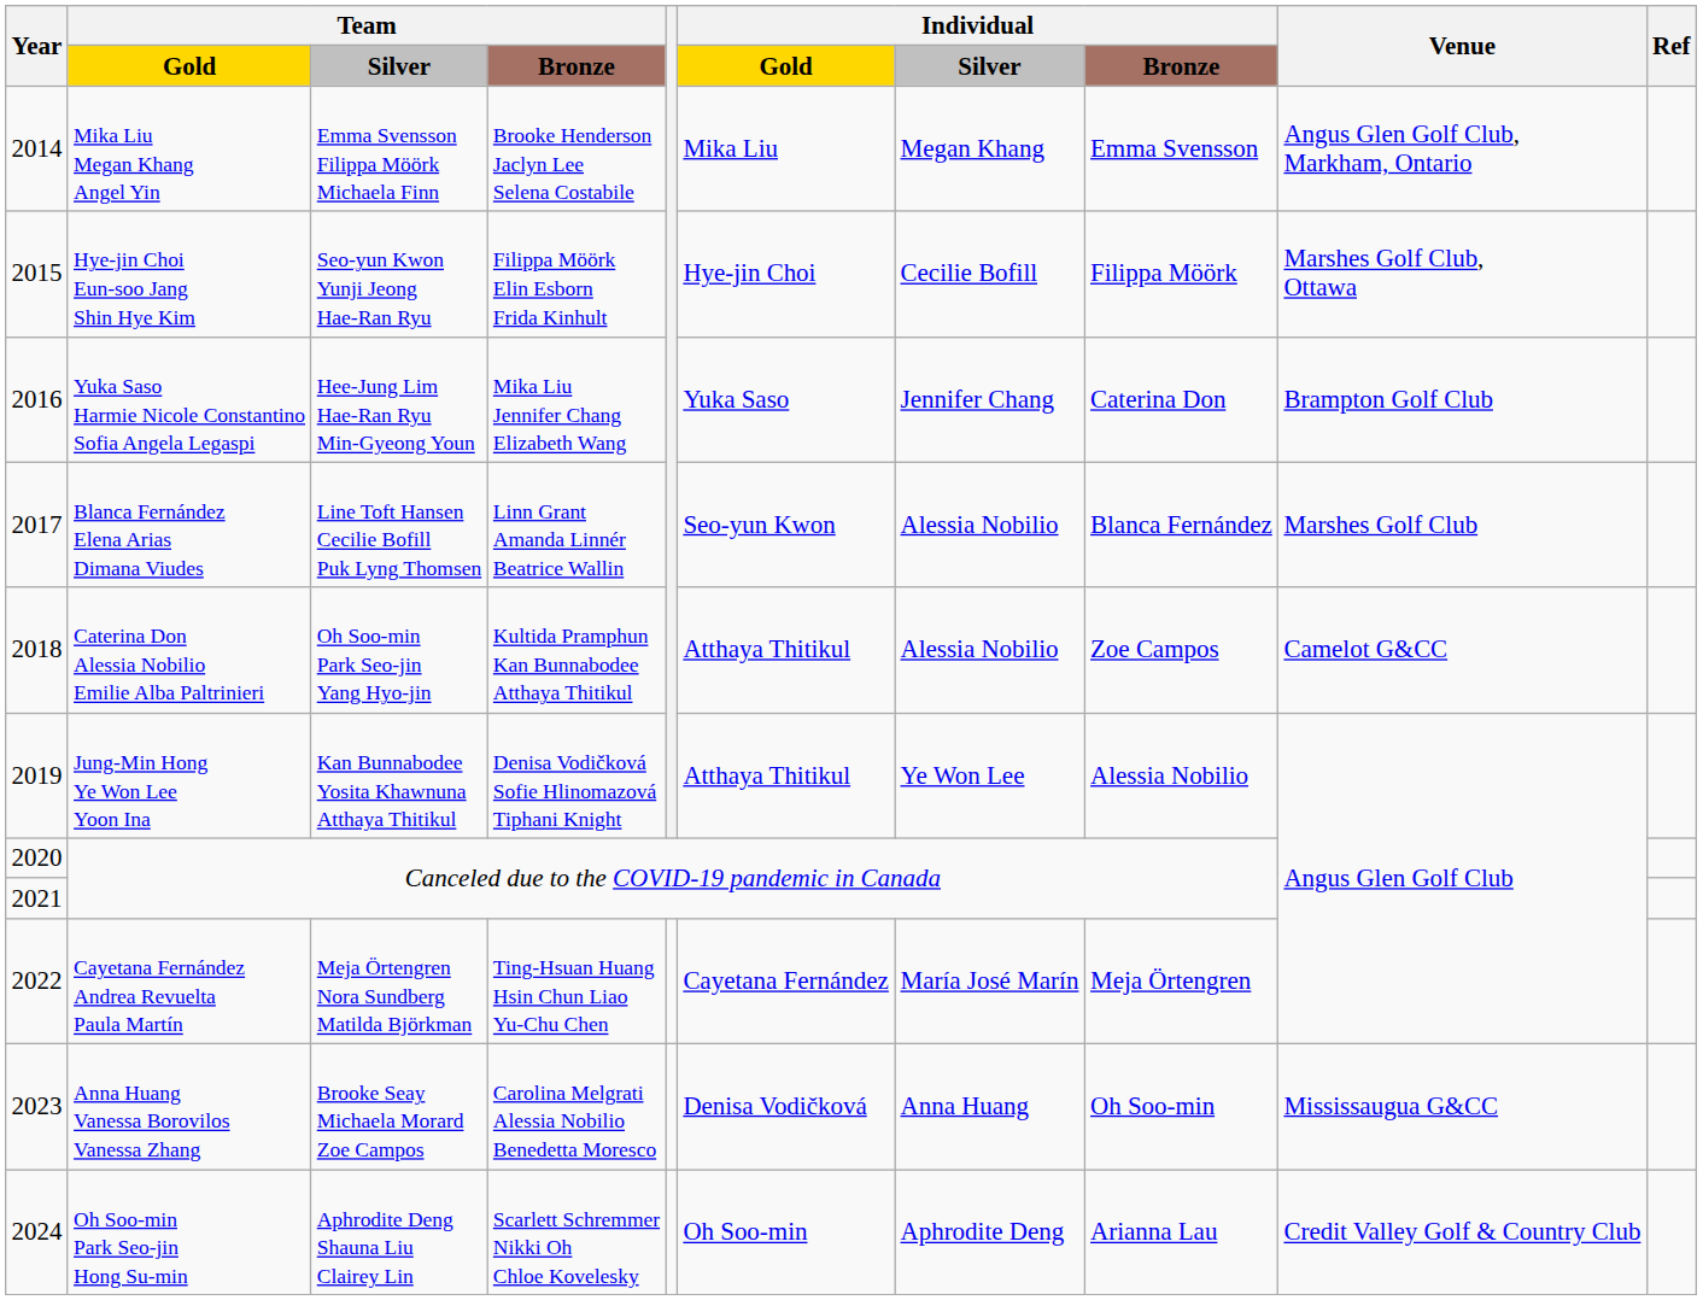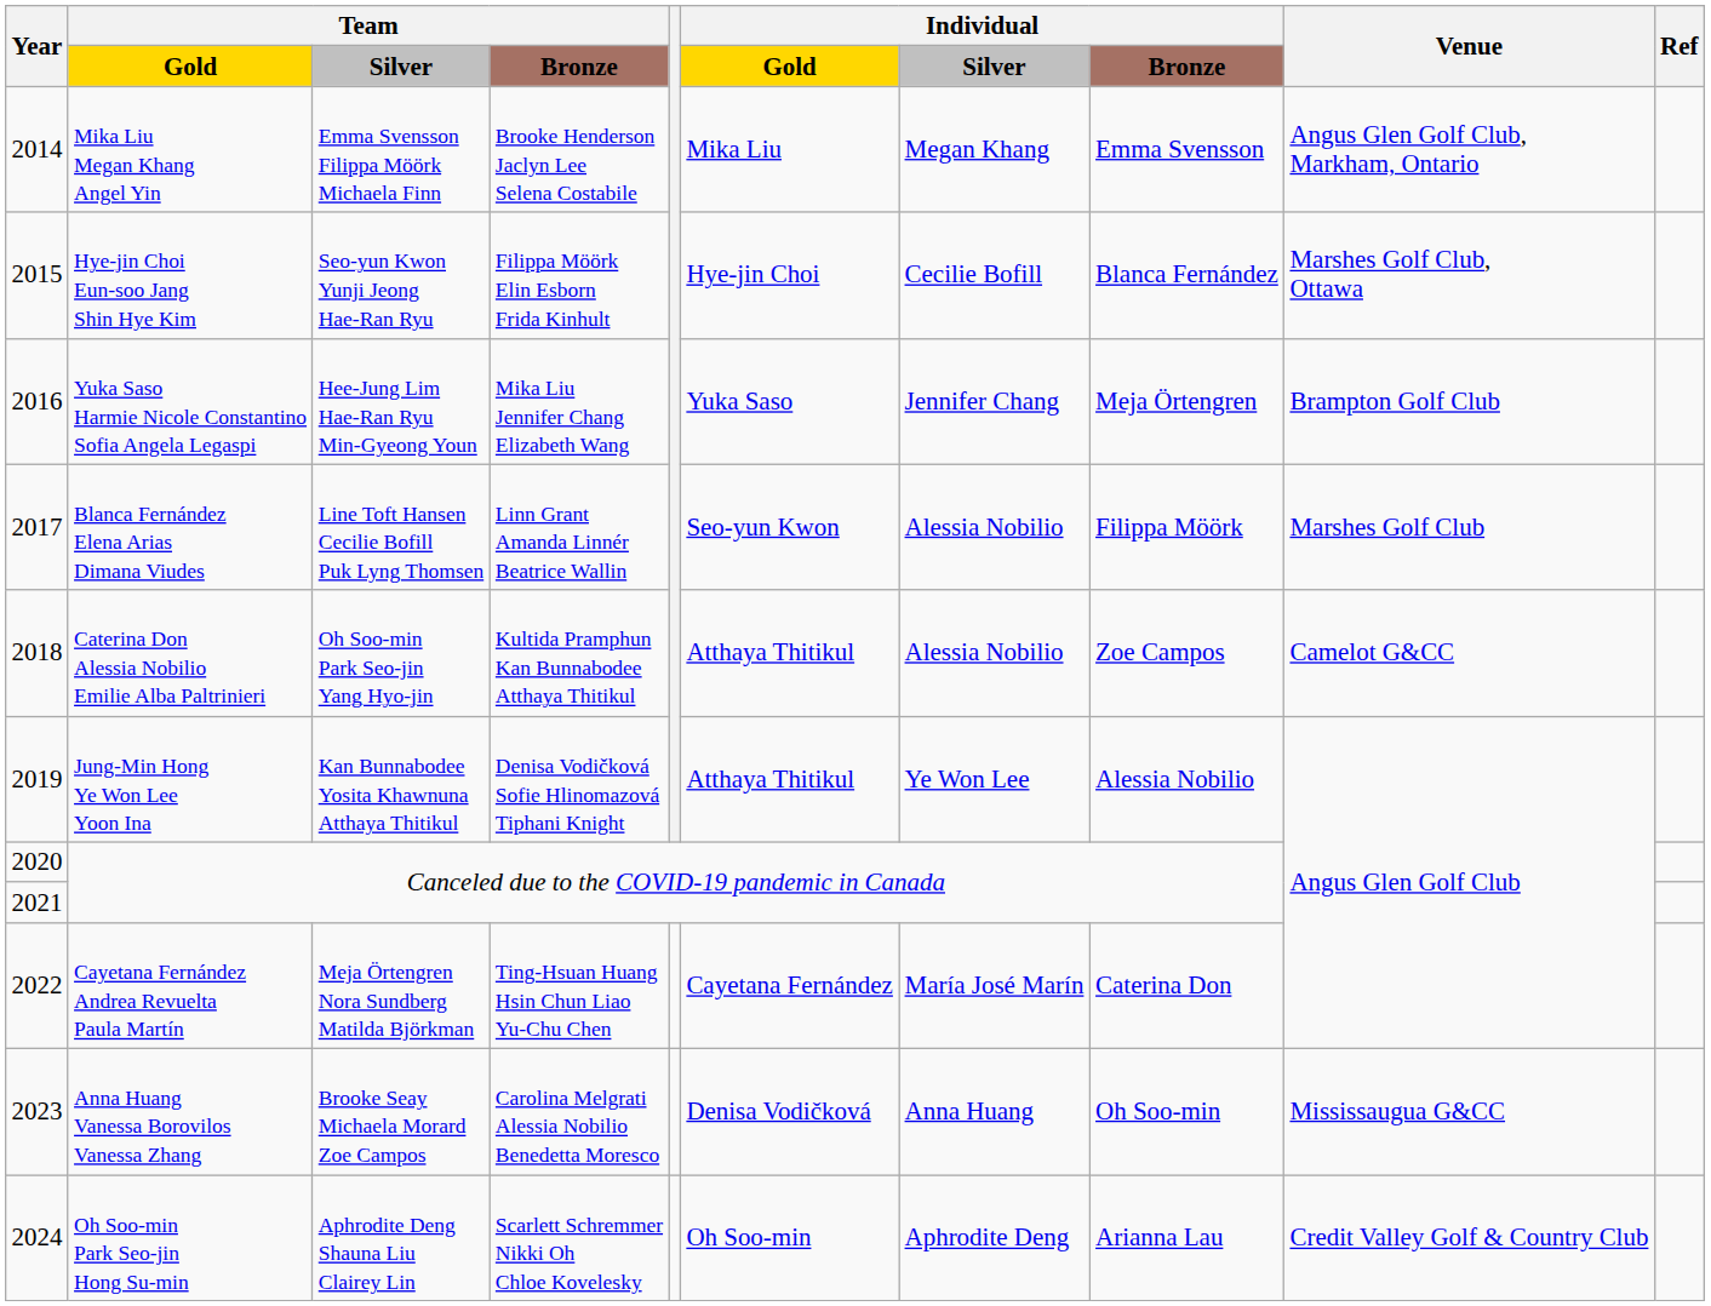Hye-jin Choi Eun-soo Jang Shin Hye Kim | Individual / Bronze: Filippa Möörk -> Blanca Fernández
Yuka Saso Harmie Nicole Constantino Sofia Angela Legaspi | Individual / Bronze: Caterina Don -> Meja Örtengren
Blanca Fernández Elena Arias Dimana Viudes | Individual / Bronze: Blanca Fernández -> Filippa Möörk
Cayetana Fernández Andrea Revuelta Paula Martín | Individual / Bronze: Meja Örtengren -> Caterina Don
